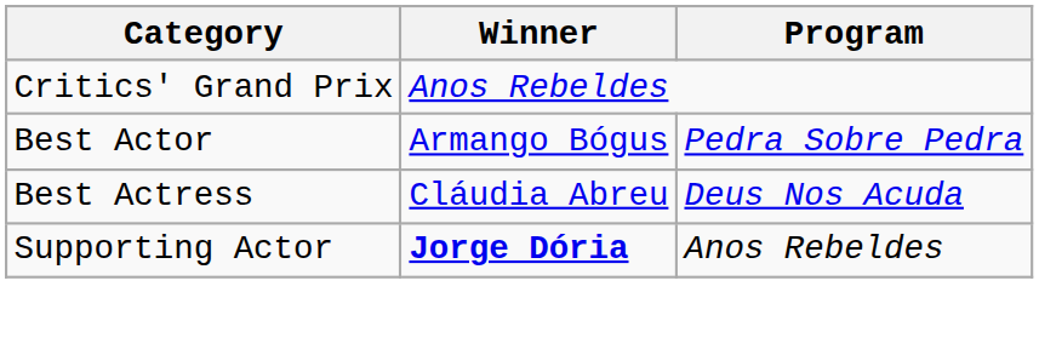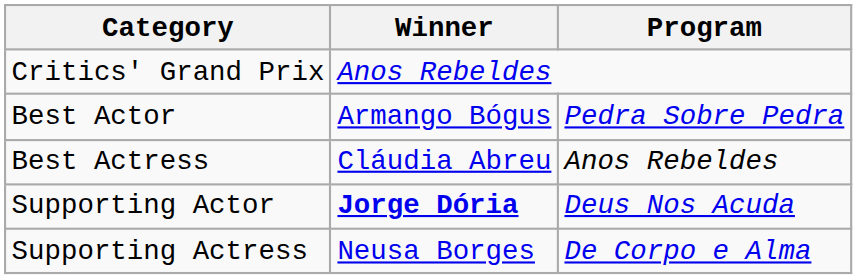Best Actress | Program: Deus Nos Acuda -> Anos Rebeldes
Supporting Actor | Program: Anos Rebeldes -> Deus Nos Acuda
+ row: Supporting Actress | Neusa Borges | De Corpo e Alma
